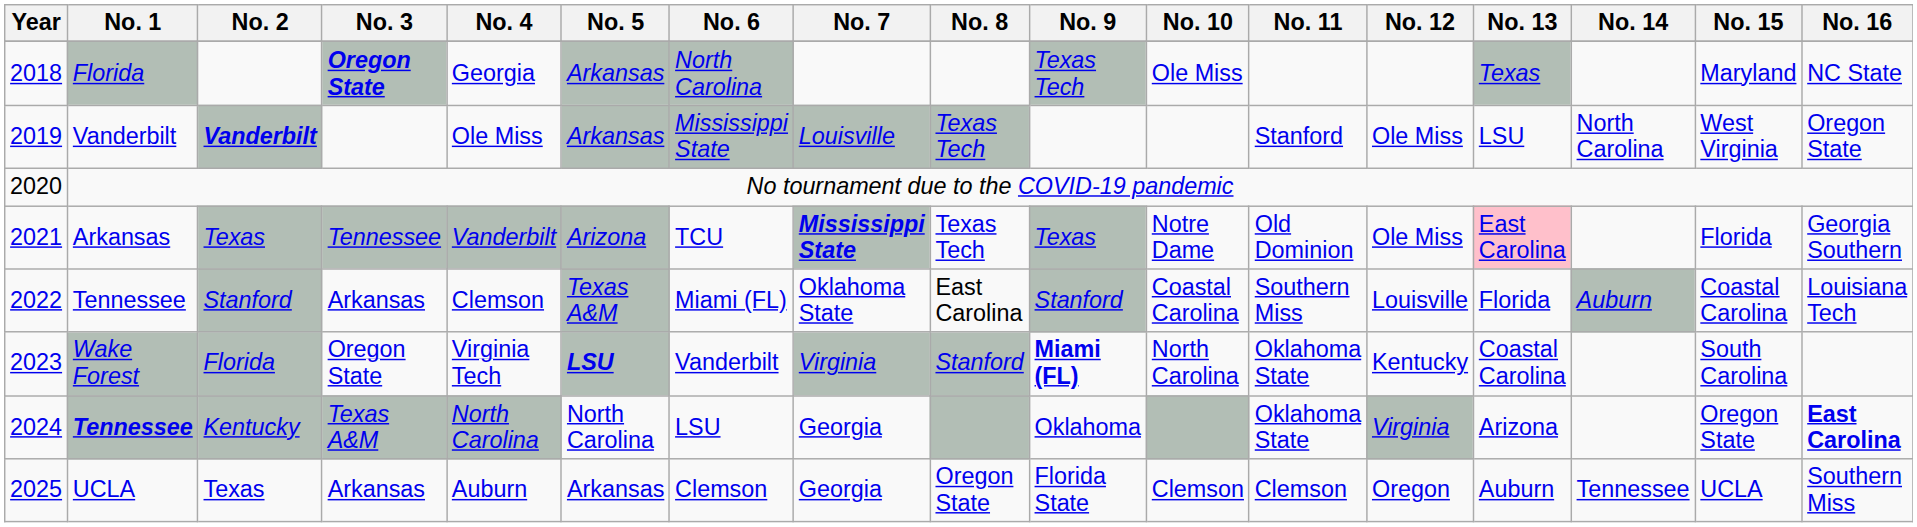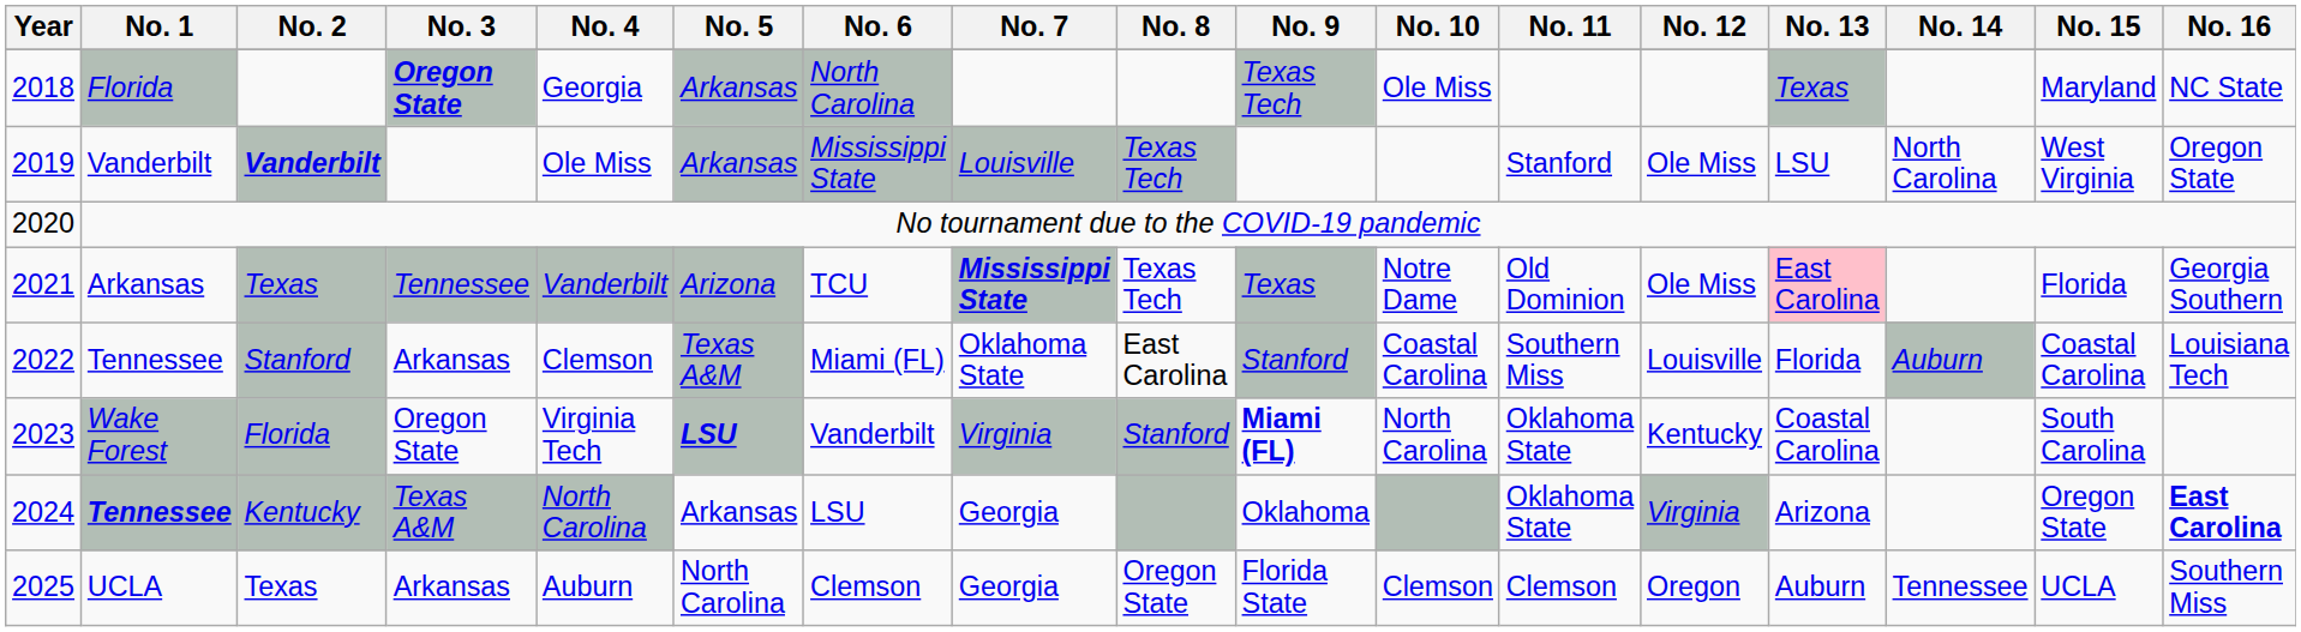2024 | No. 5: North Carolina -> Arkansas
2025 | No. 5: Arkansas -> North Carolina
